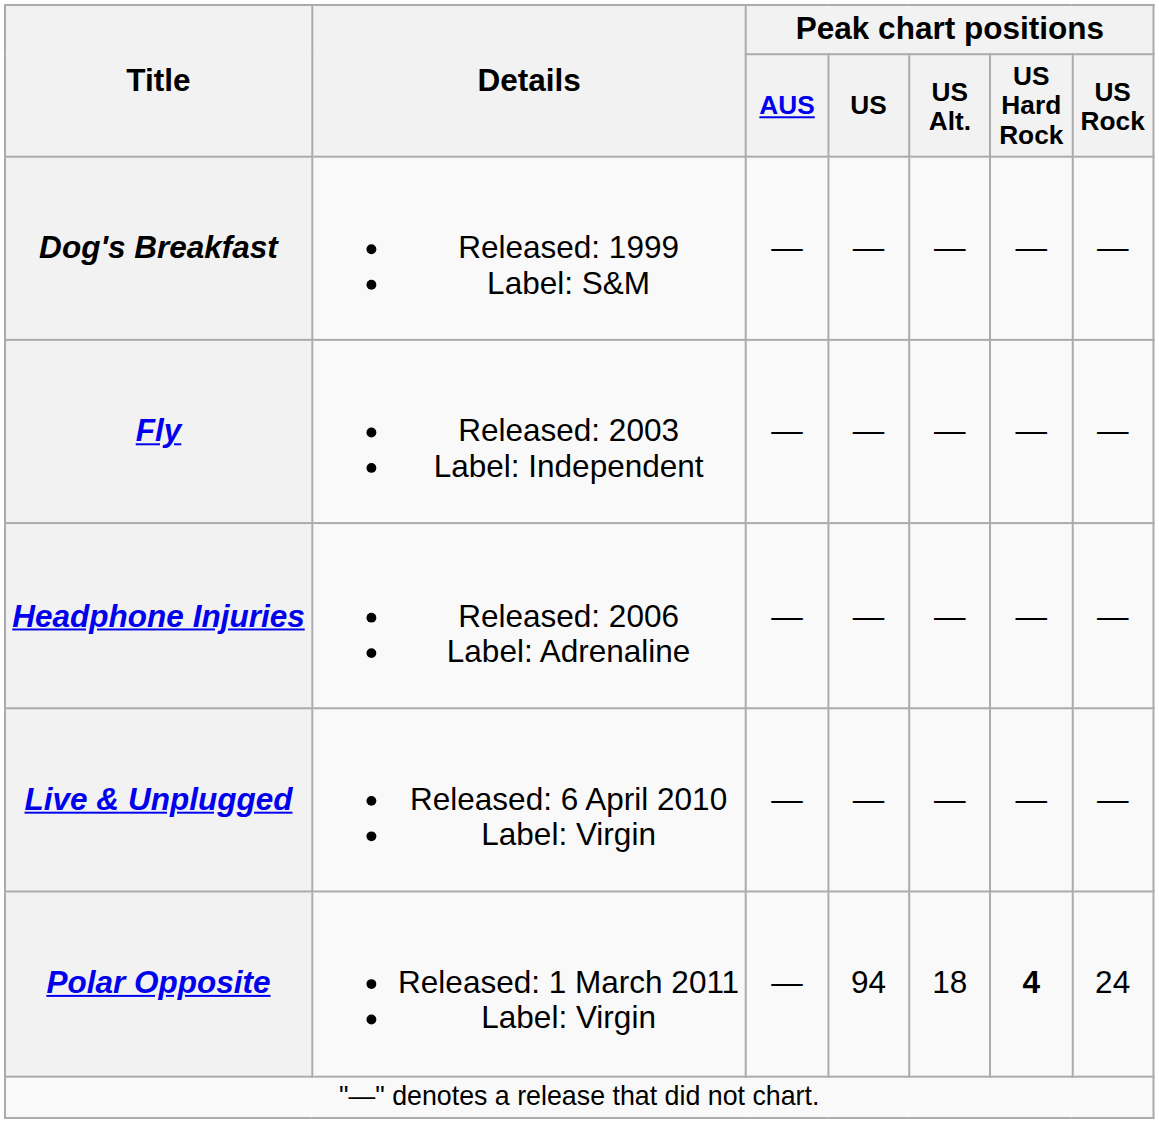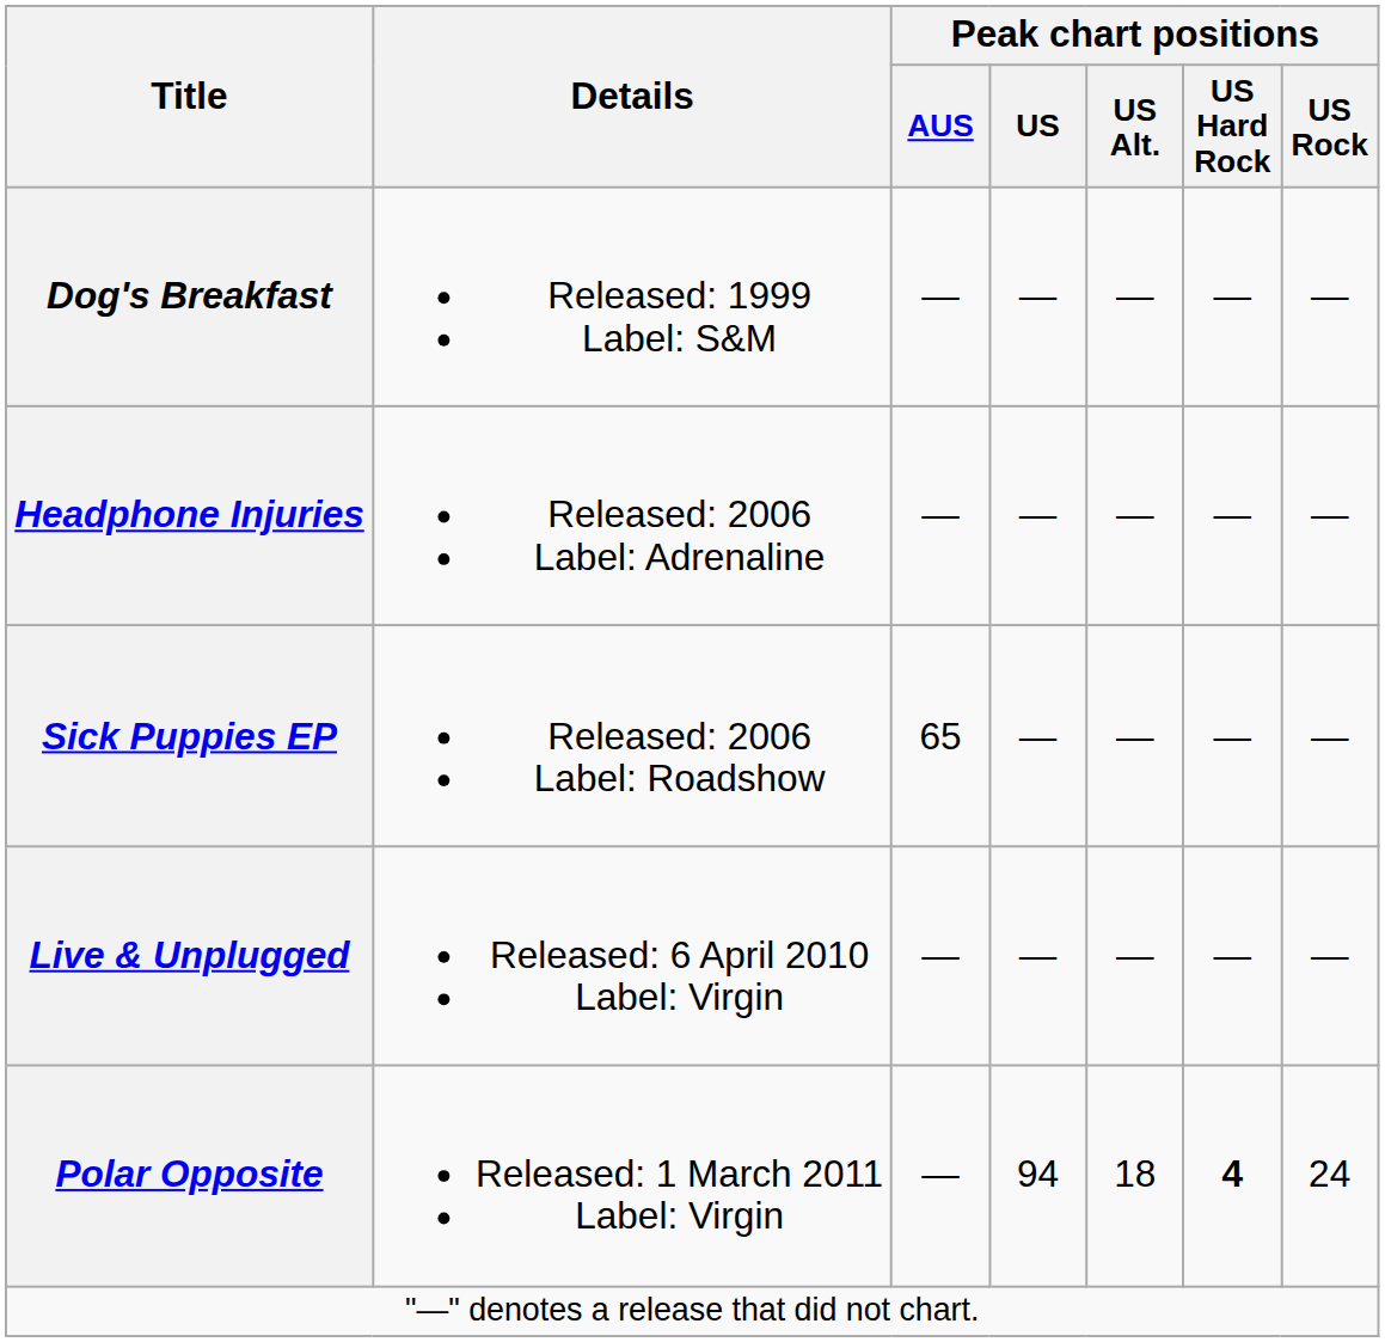- row: Fly | Released: 2003 Label: Independent | — | — | — | — | —
+ row: Sick Puppies EP | Released: 2006 Label: Roadshow | 65 | — | — | — | —
